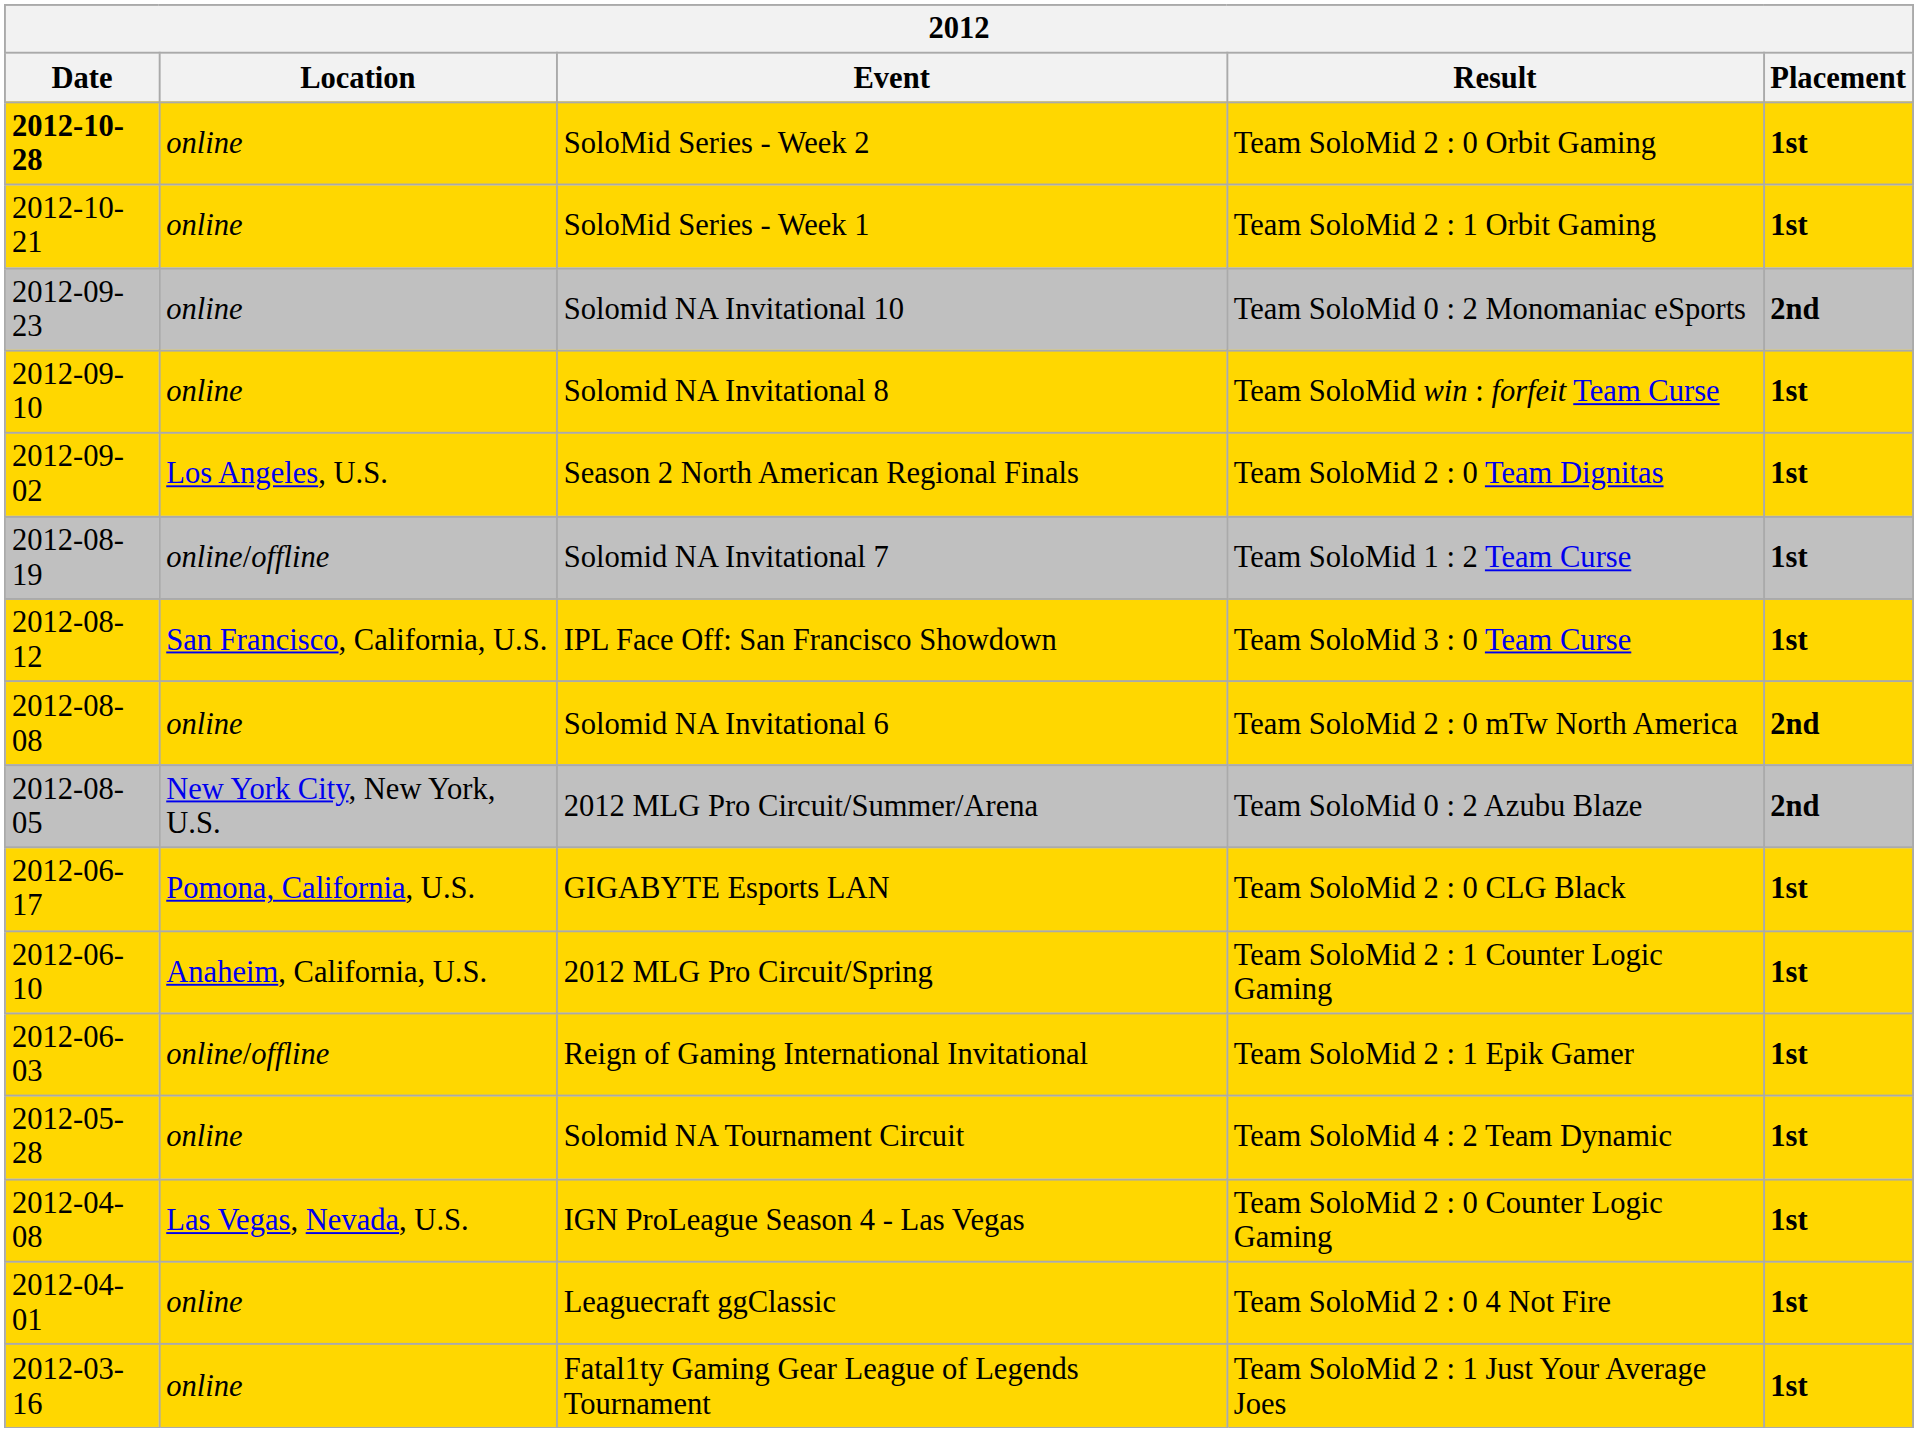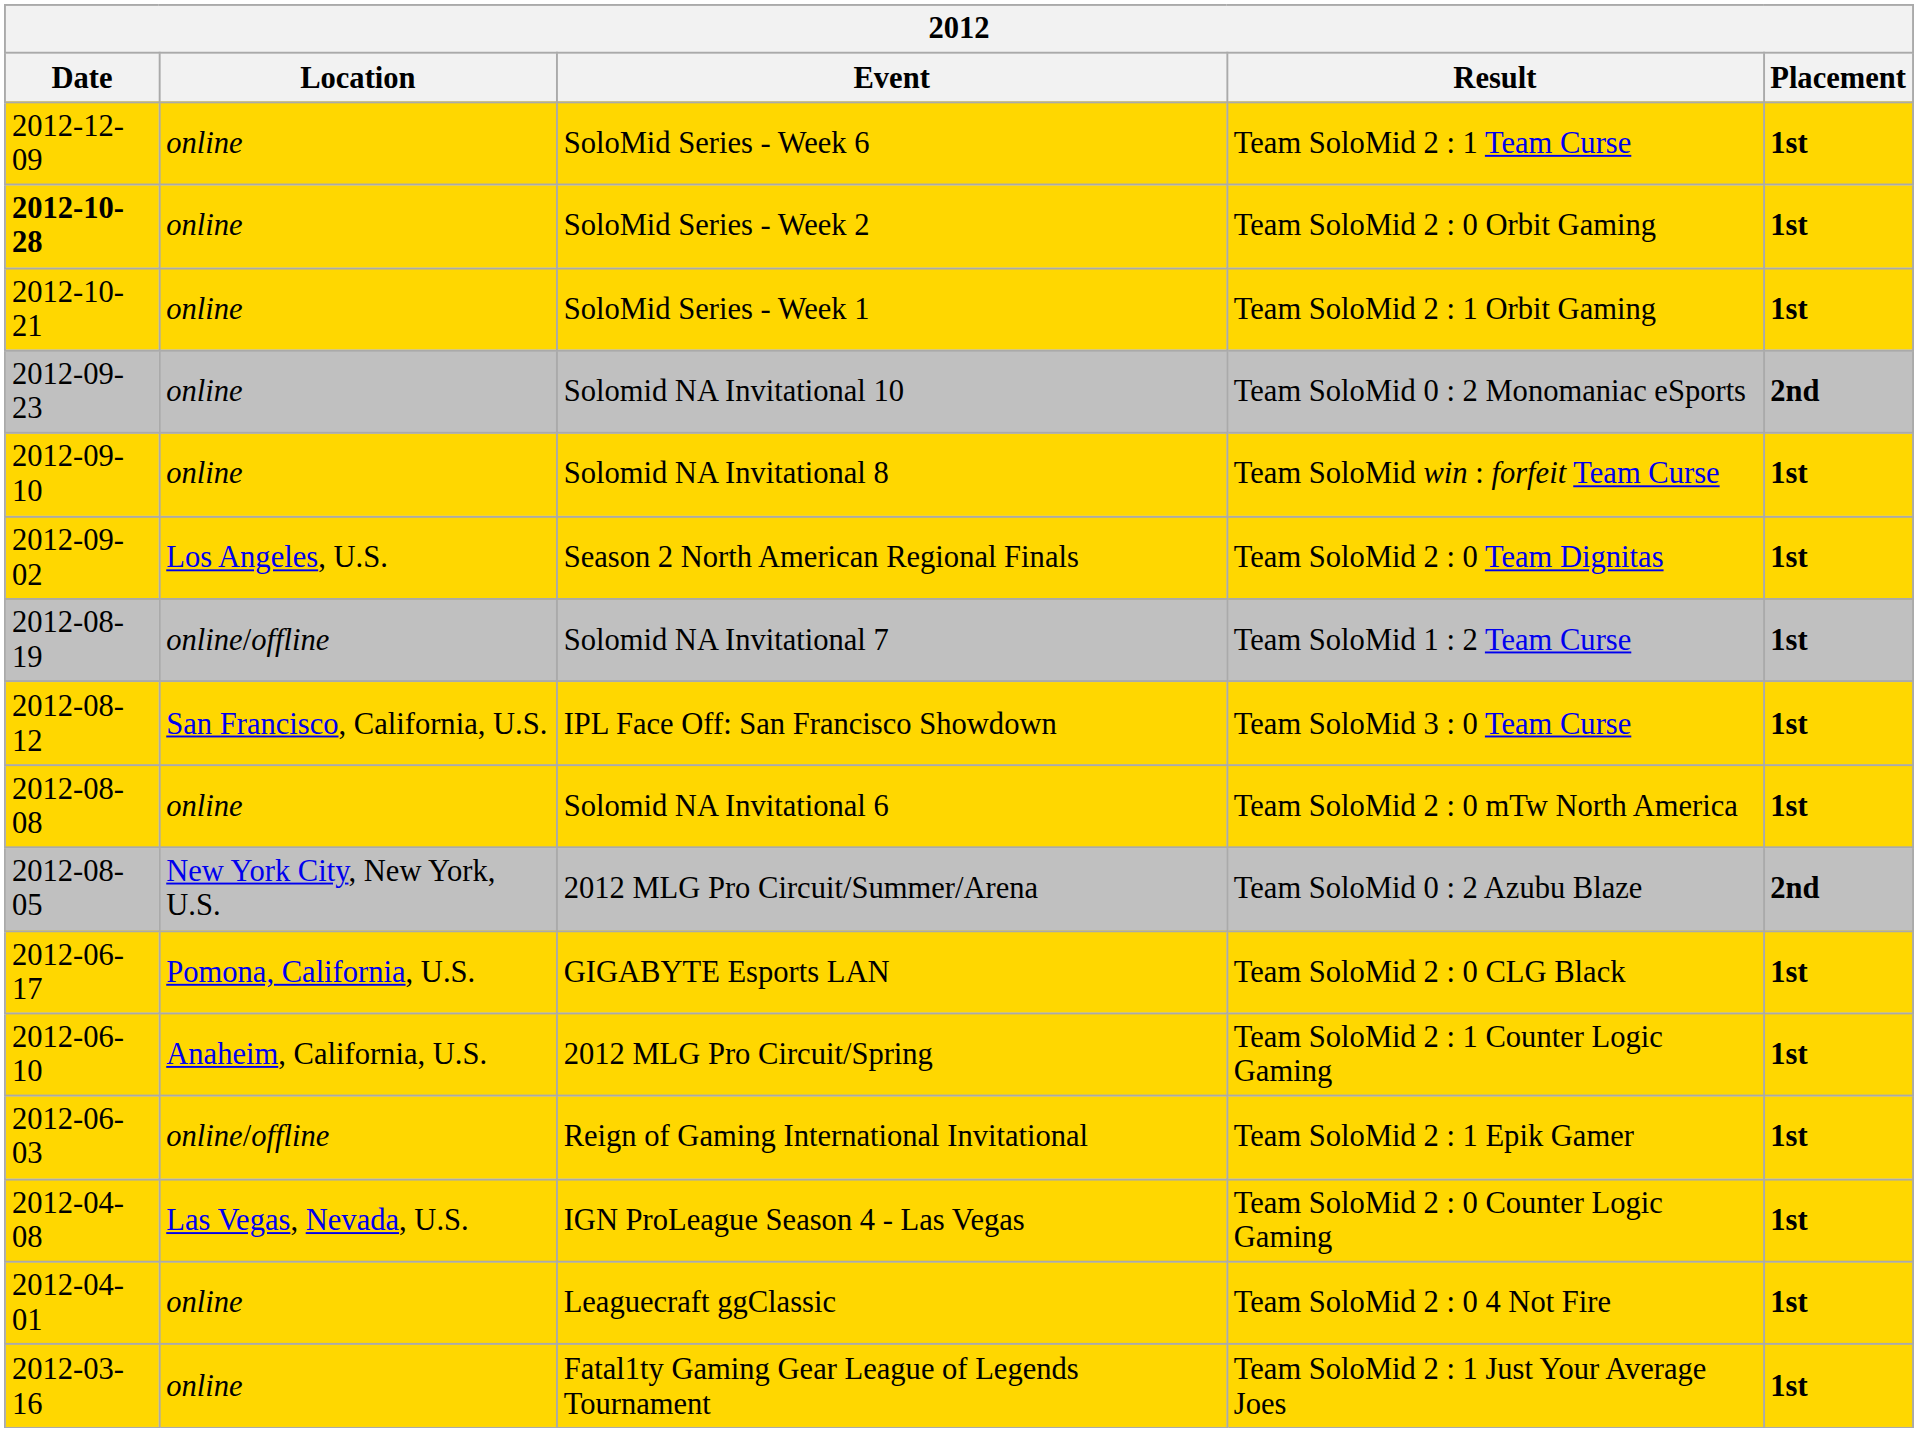+ row: 2012-12-09 | online | SoloMid Series - Week 6 | Team SoloMid 2 : 1 Team Curse | 1st
Solomid NA Invitational 6 | Placement: 2nd -> 1st
- row: 2012-05-28 | online | Solomid NA Tournament Circuit | Team SoloMid 4 : 2 Team Dynamic | 1st
